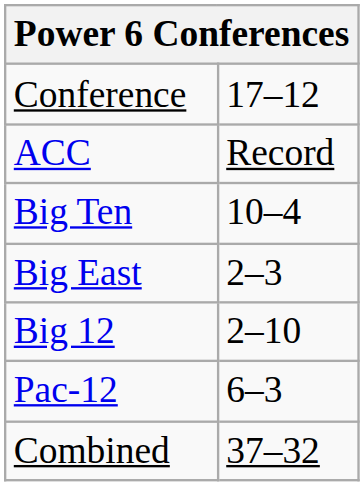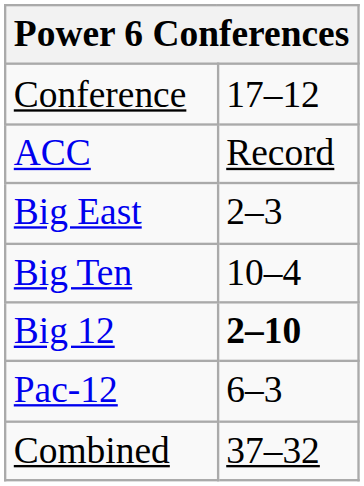rows swapped: Big East <-> Big Ten
Big 12 | column 2: normal -> bold
